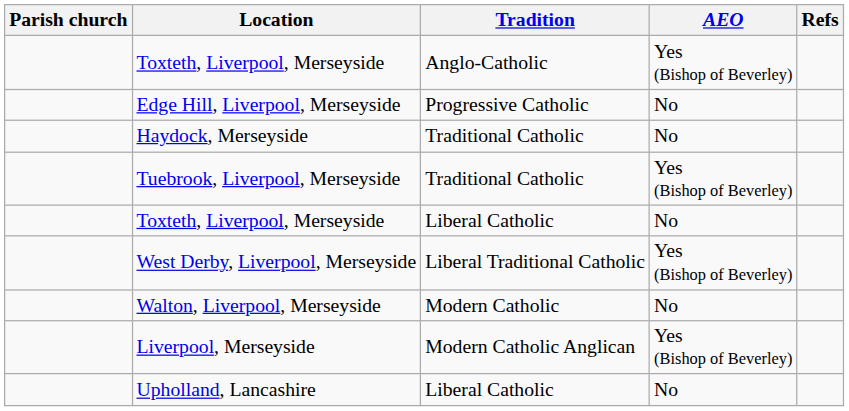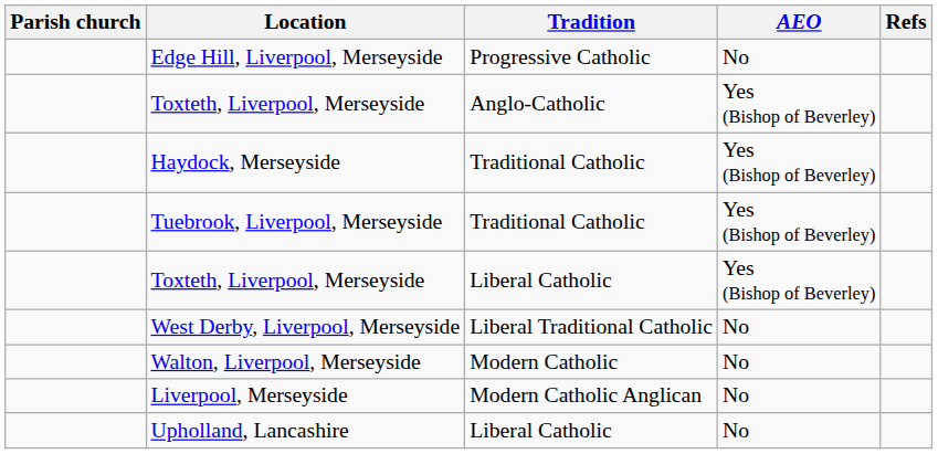rows swapped: Toxteth, Liverpool, Merseyside / Anglo-Catholic <-> Edge Hill, Liverpool, Merseyside
Haydock, Merseyside | AEO: No -> Yes (Bishop of Beverley)
Toxteth, Liverpool, Merseyside / Liberal Catholic | AEO: No -> Yes (Bishop of Beverley)
West Derby, Liverpool, Merseyside | AEO: Yes (Bishop of Beverley) -> No
Liverpool, Merseyside | AEO: Yes (Bishop of Beverley) -> No
